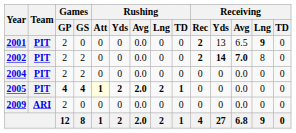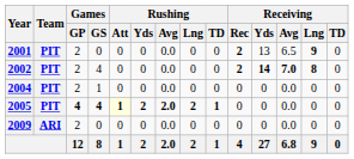2002 | Games / GS: 2 -> 4
2002 | Receiving / Lng: normal -> bold
2004 | Games / GS: 2 -> 1
